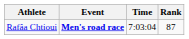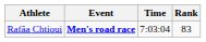Rafâa Chtioui | Rank: 87 -> 83
